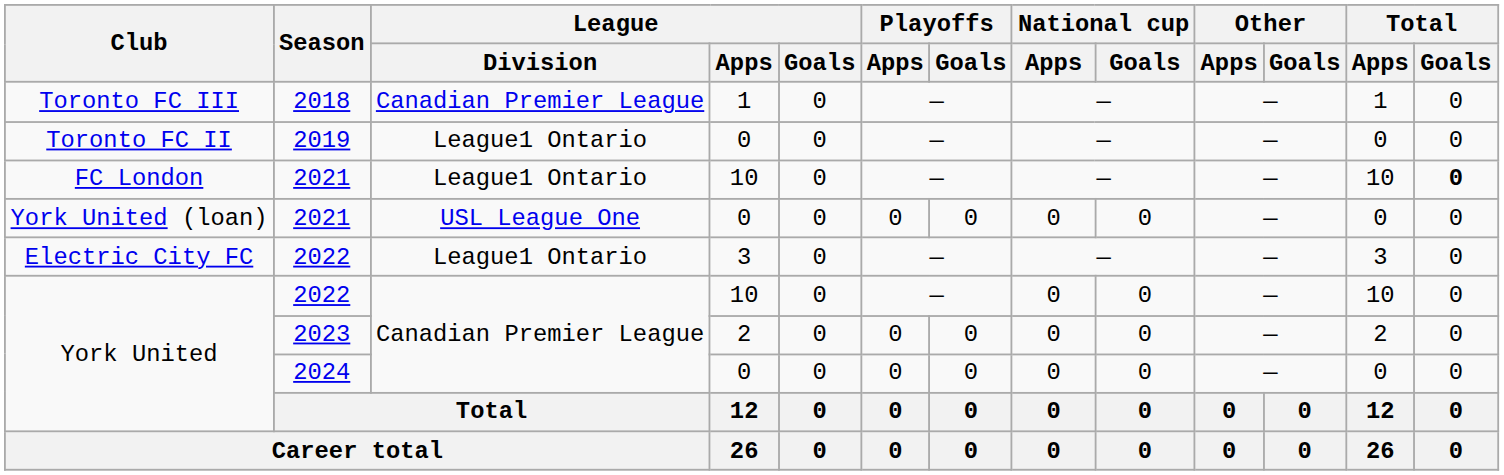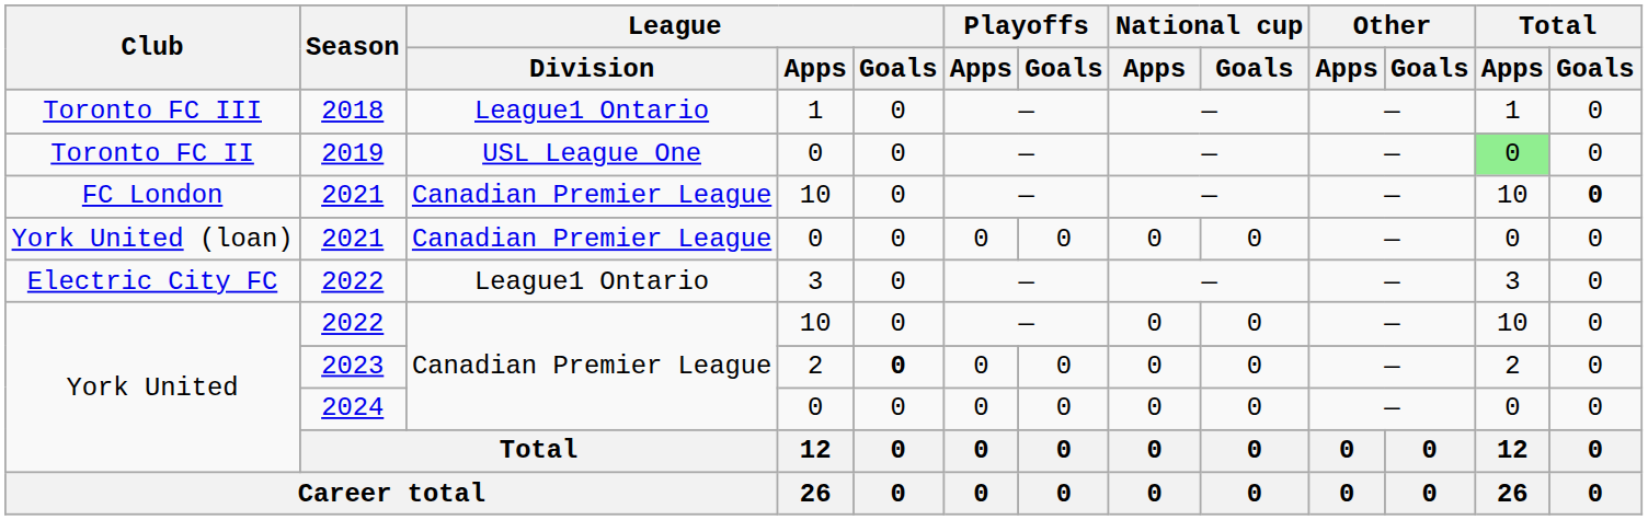Toronto FC III | League / Division: Canadian Premier League -> League1 Ontario
Toronto FC II | League / Division: League1 Ontario -> USL League One
Toronto FC II | Total / Apps: no background -> lightgreen background
FC London | League / Division: League1 Ontario -> Canadian Premier League
York United (loan) | League / Division: USL League One -> Canadian Premier League
York United / 2023 | League / Goals: normal -> bold
